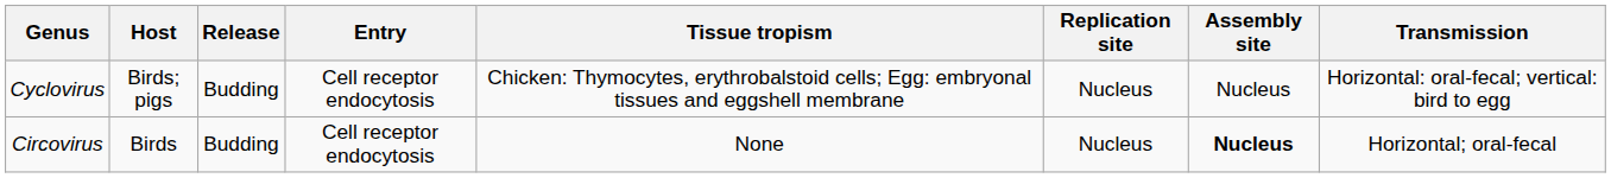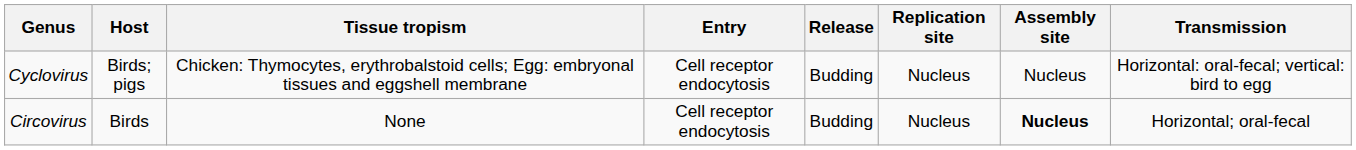columns swapped: Tissue tropism <-> Release
